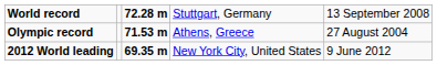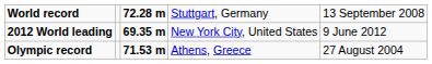rows swapped: Olympic record <-> 2012 World leading
